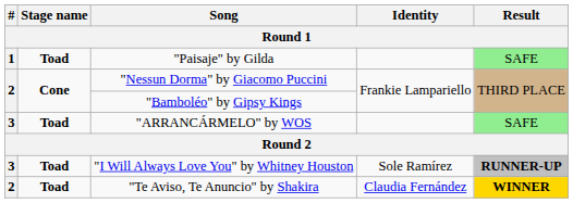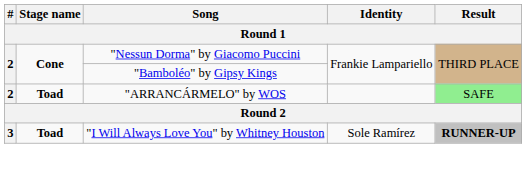- row: 1 | Toad | "Paisaje" by Gilda | SAFE
"ARRANCÁRMELO" by WOS | #: 3 -> 2
- row: 2 | Toad | "Te Aviso, Te Anuncio" by Shakira | Claudia Fernández | WINNER
